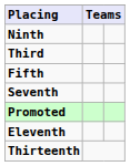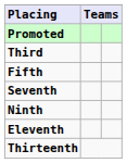rows swapped: Promoted <-> Ninth
